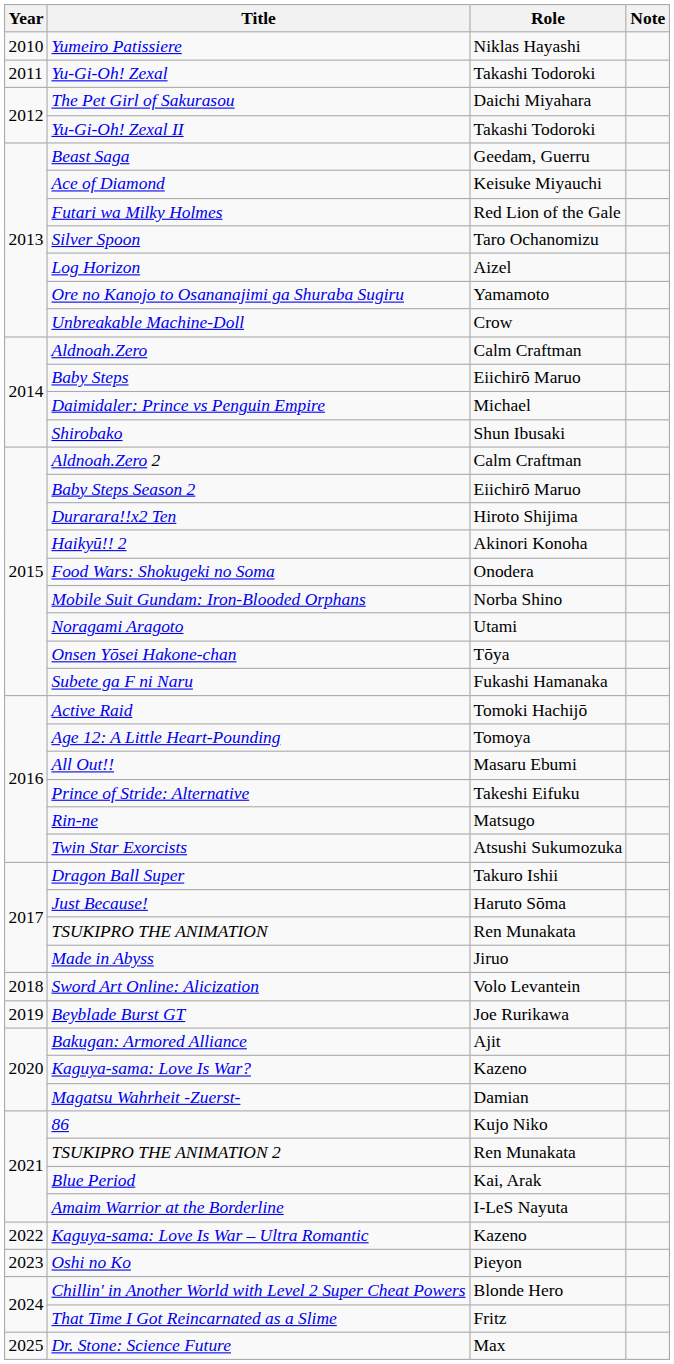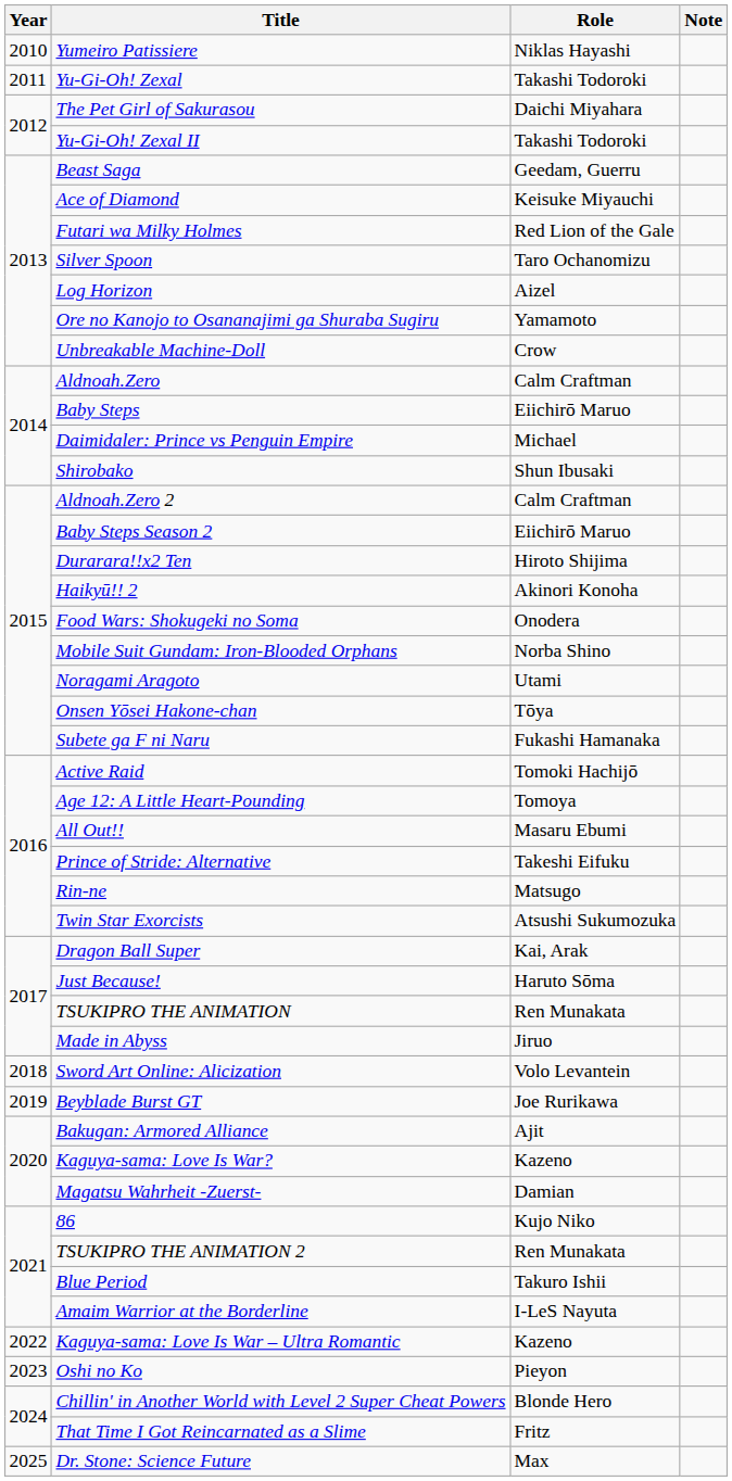Dragon Ball Super | Role: Takuro Ishii -> Kai, Arak
Blue Period | Role: Kai, Arak -> Takuro Ishii
